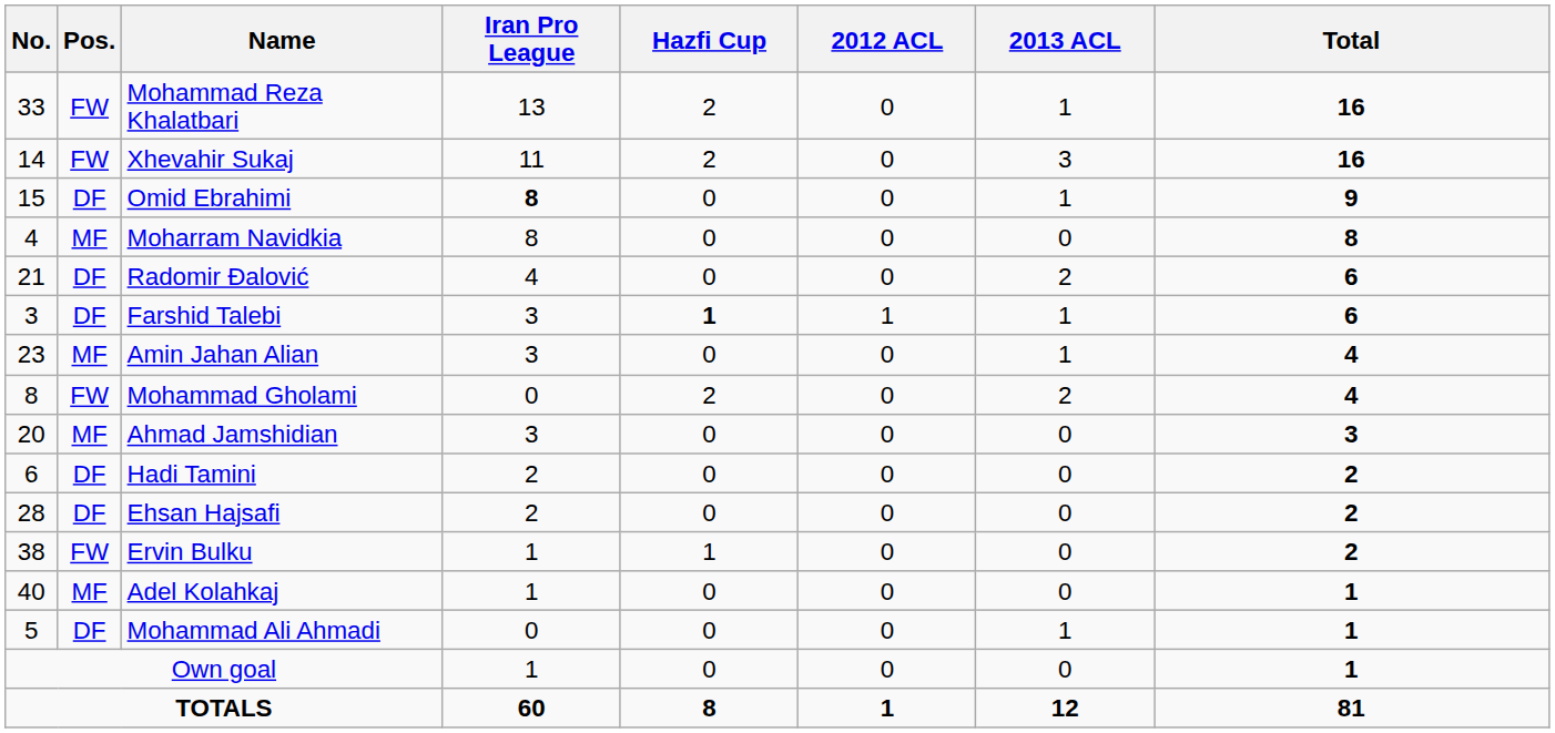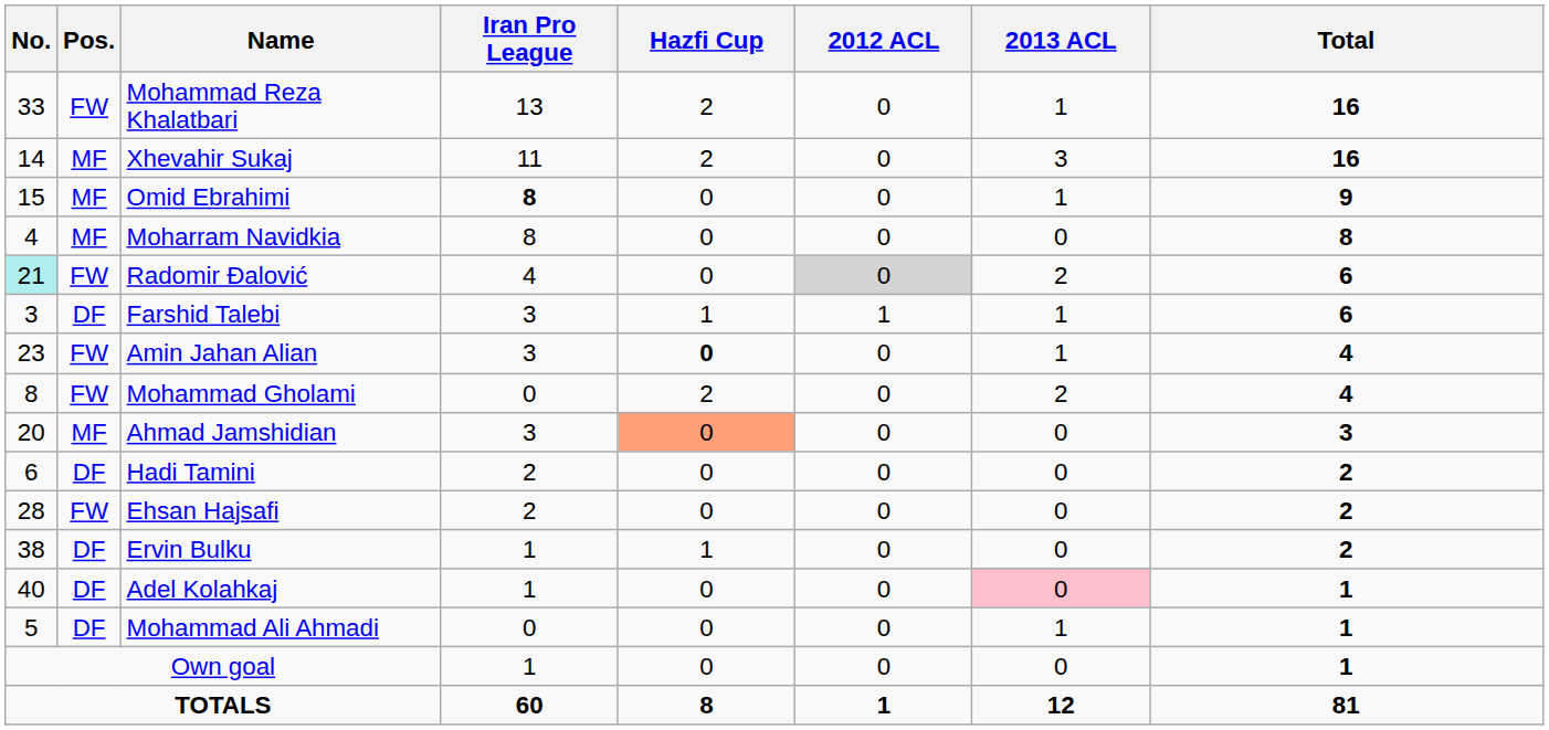Xhevahir Sukaj | Pos.: FW -> MF
Omid Ebrahimi | Pos.: DF -> MF
Radomir Đalović | No.: no background -> paleturquoise background
Radomir Đalović | Pos.: DF -> FW
Radomir Đalović | 2012 ACL: no background -> lightgrey background
Farshid Talebi | Hazfi Cup: bold -> normal
Amin Jahan Alian | Pos.: MF -> FW
Amin Jahan Alian | Hazfi Cup: normal -> bold
Ahmad Jamshidian | Hazfi Cup: no background -> lightsalmon background
Ehsan Hajsafi | Pos.: DF -> FW
Ervin Bulku | Pos.: FW -> DF
Adel Kolahkaj | Pos.: MF -> DF
Adel Kolahkaj | 2013 ACL: no background -> pink background
